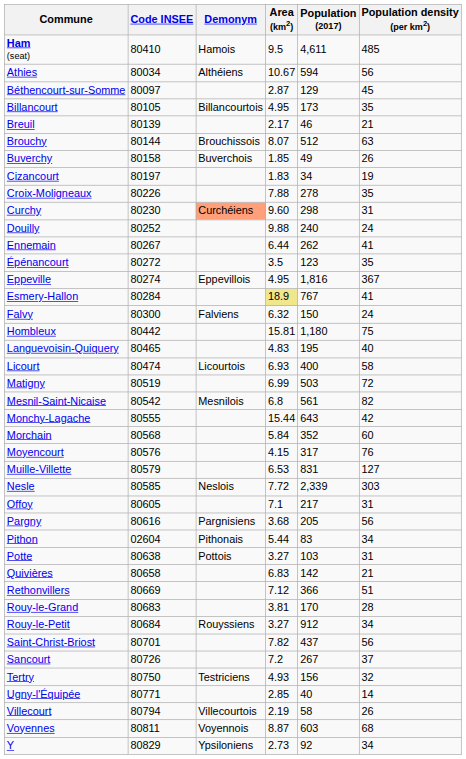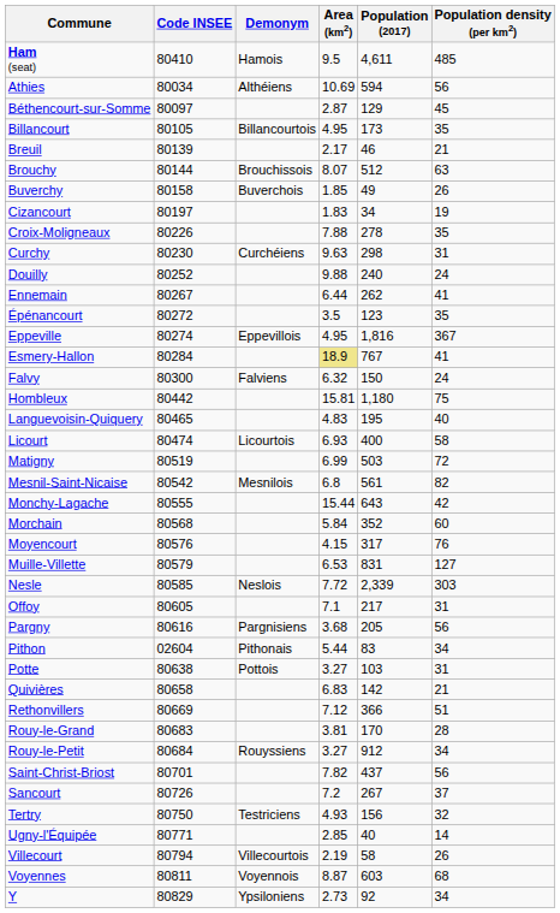Athies | Area (km2): 10.67 -> 10.69
Curchy | Demonym: lightsalmon background -> no background
Curchy | Area (km2): 9.60 -> 9.63
